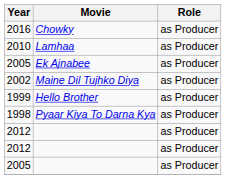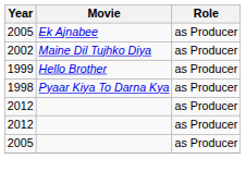- row: 2016 | Chowky | as Producer
- row: 2010 | Lamhaa | as Producer
